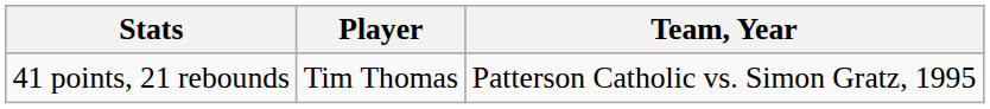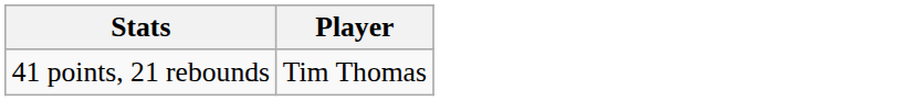- column: Team, Year | Patterson Catholic vs. Simon Gratz, 1995
